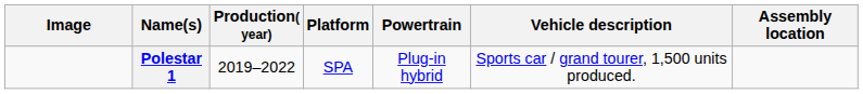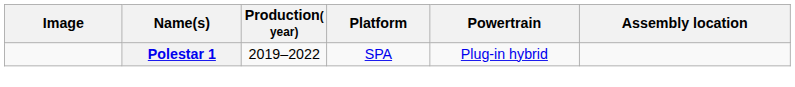- column: Vehicle description | Sports car / grand tourer, 1,500 units produced.
